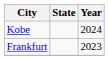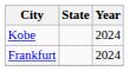Frankfurt | Year: 2023 -> 2024
